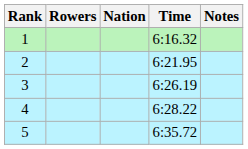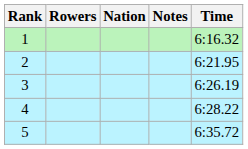columns swapped: Time <-> Notes
